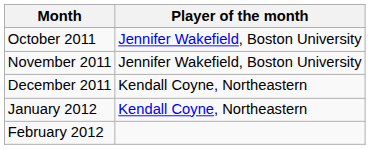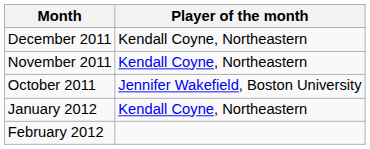rows swapped: October 2011 <-> December 2011
November 2011 | Player of the month: Jennifer Wakefield, Boston University -> Kendall Coyne, Northeastern
